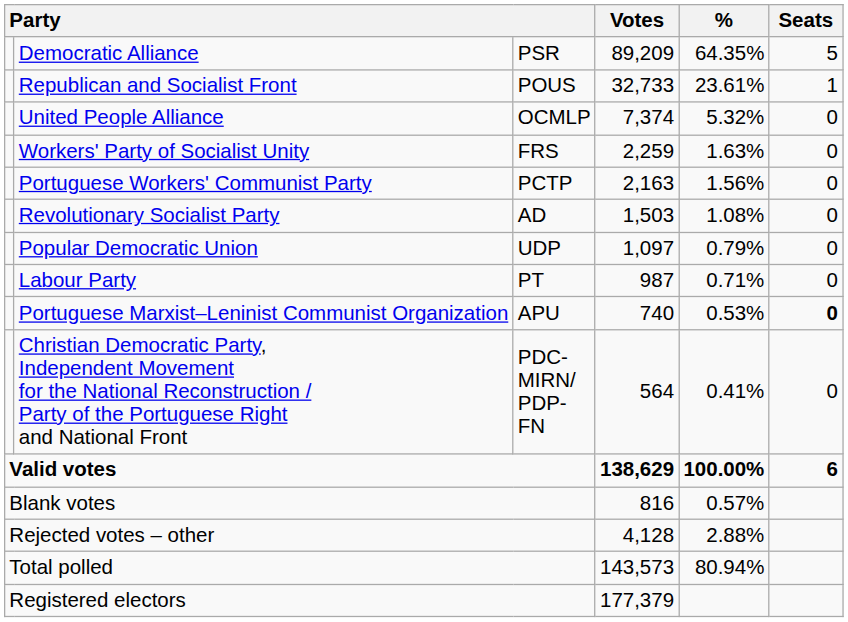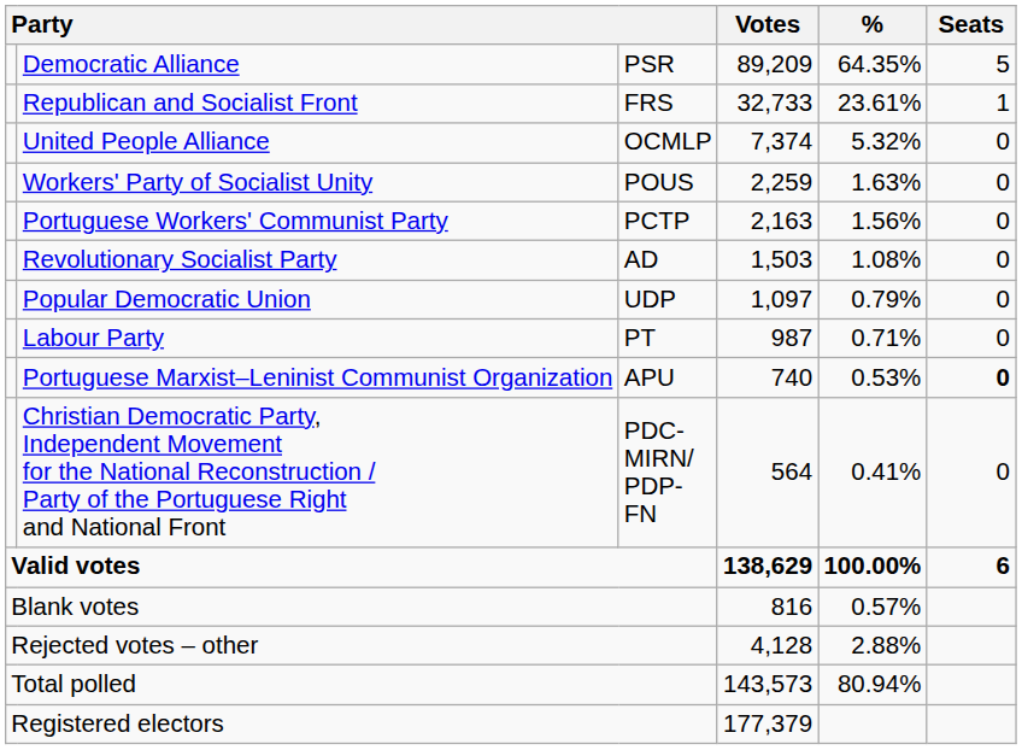Republican and Socialist Front | column 3: POUS -> FRS
Workers' Party of Socialist Unity | column 3: FRS -> POUS
